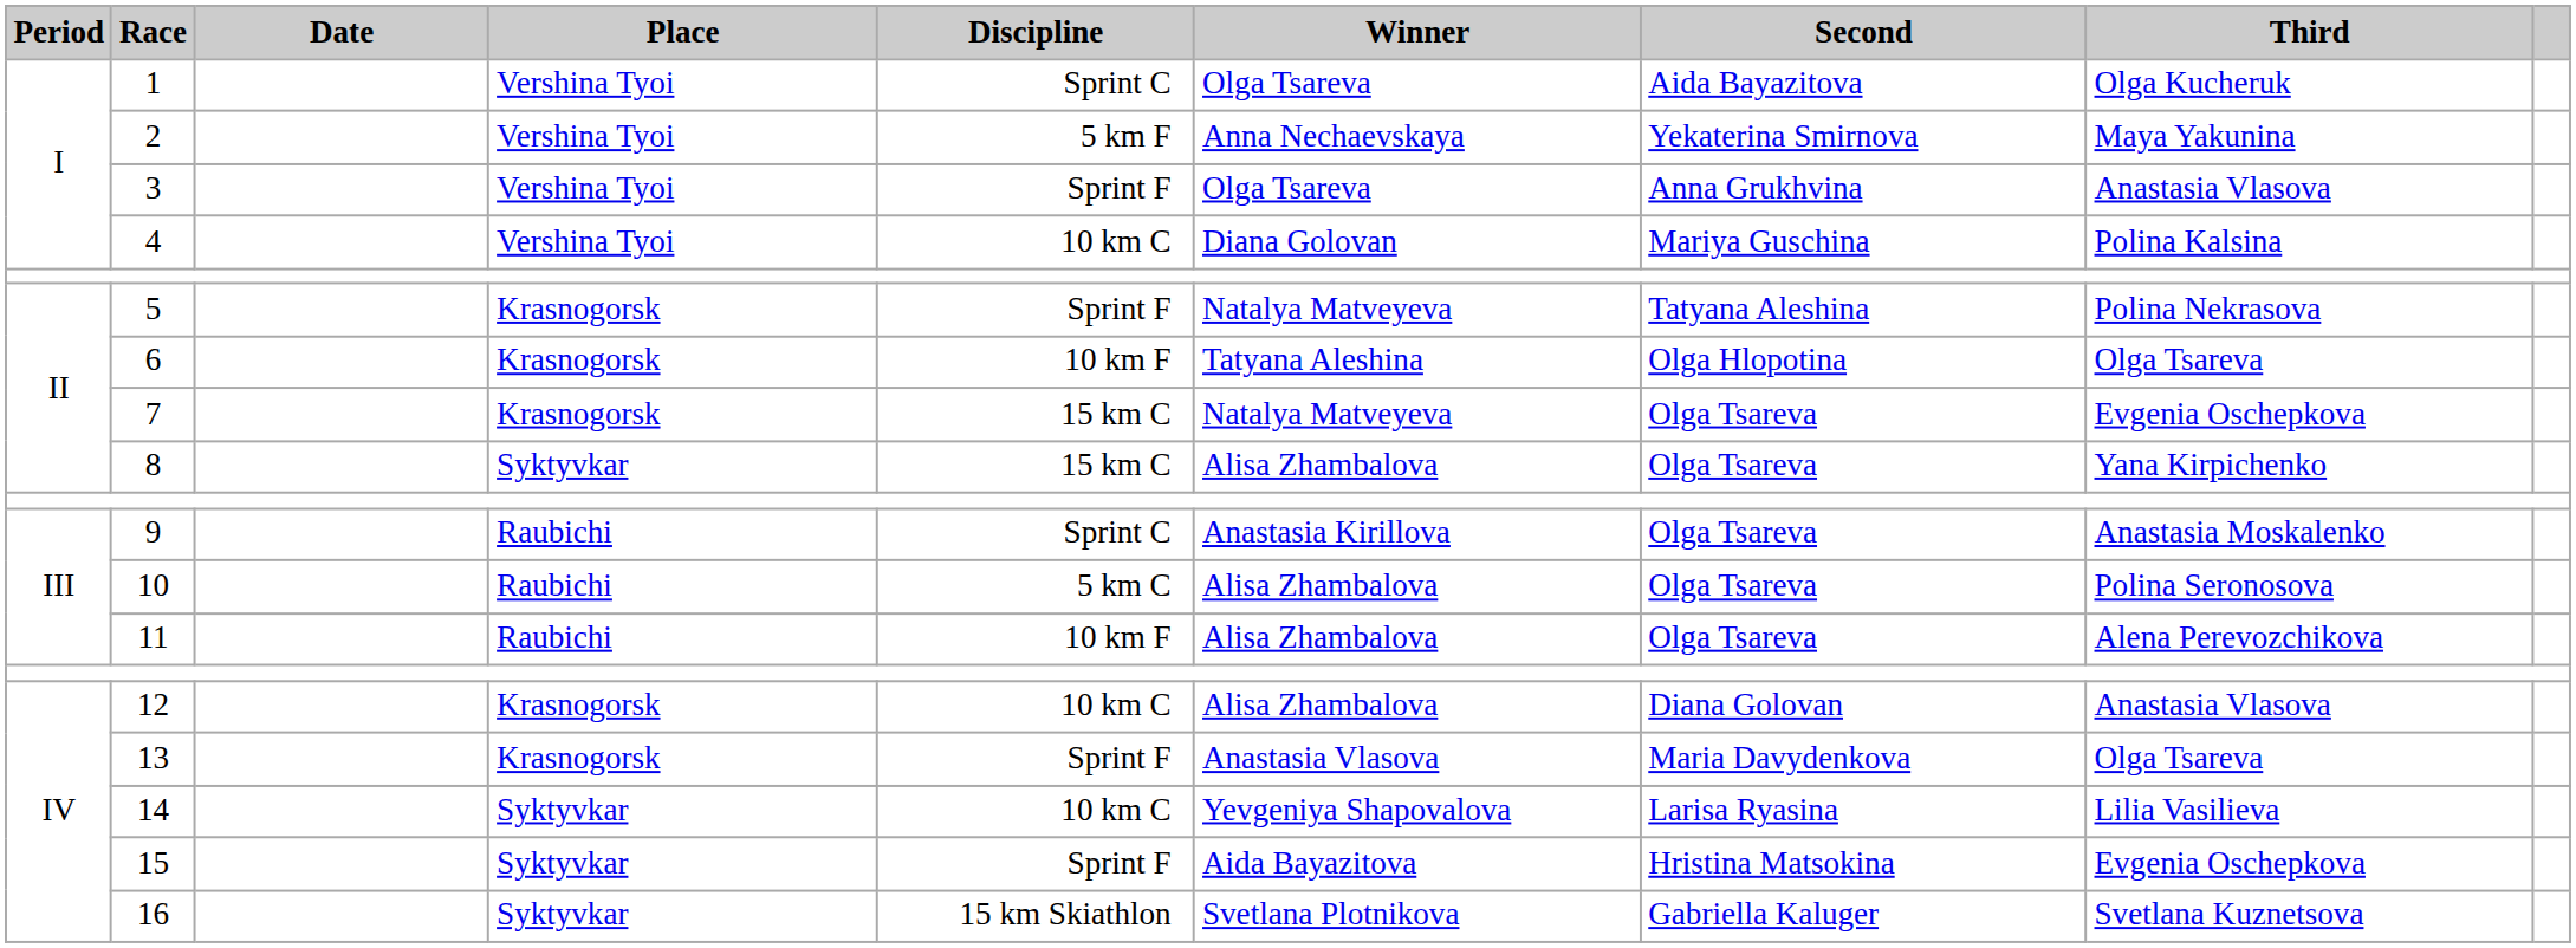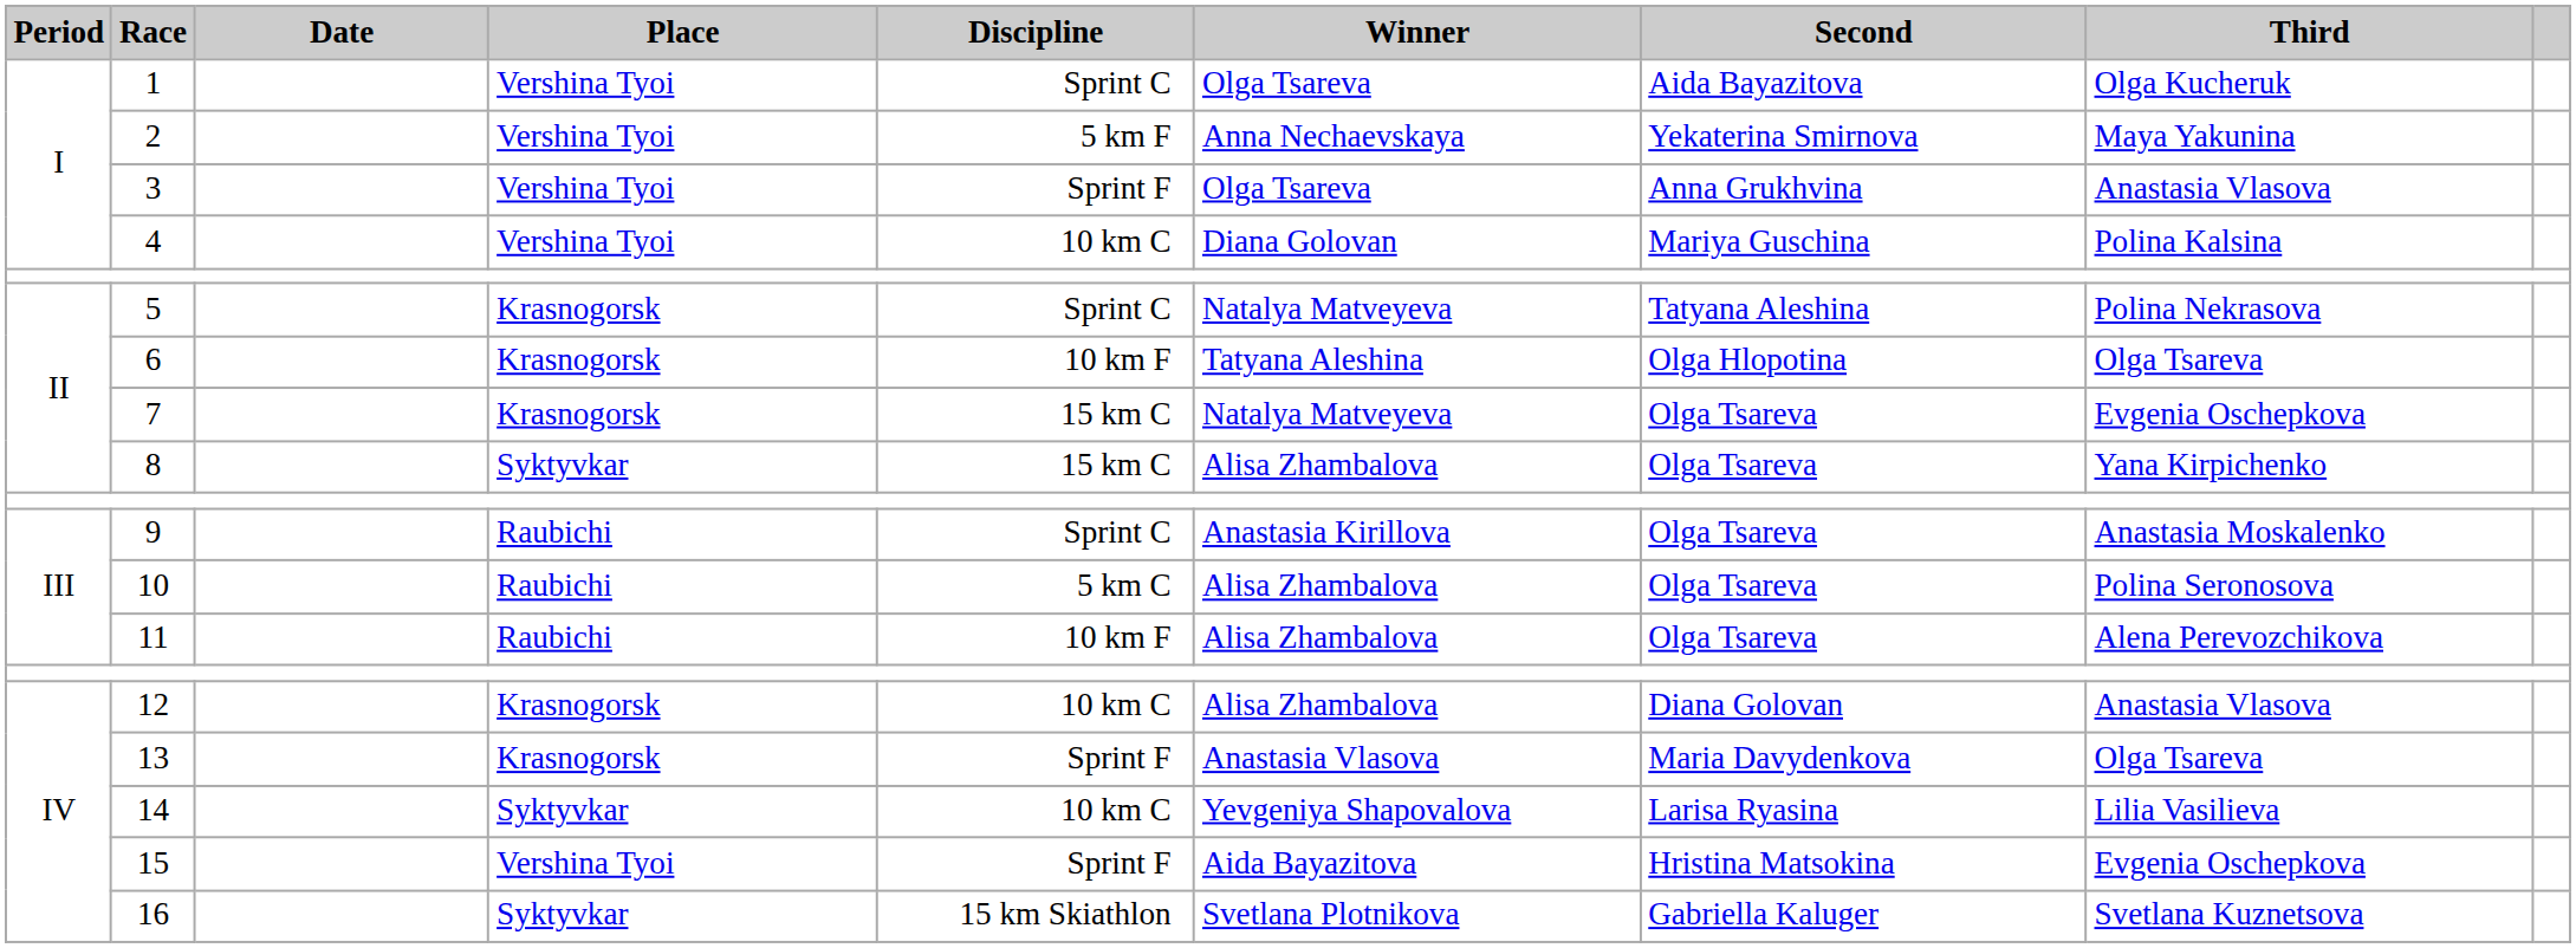5 | Discipline: Sprint F -> Sprint C
15 | Place: Syktyvkar -> Vershina Tyoi
